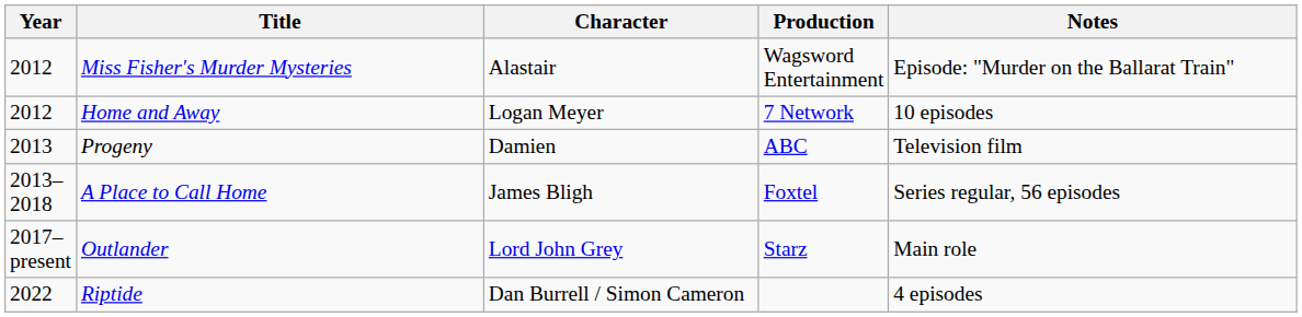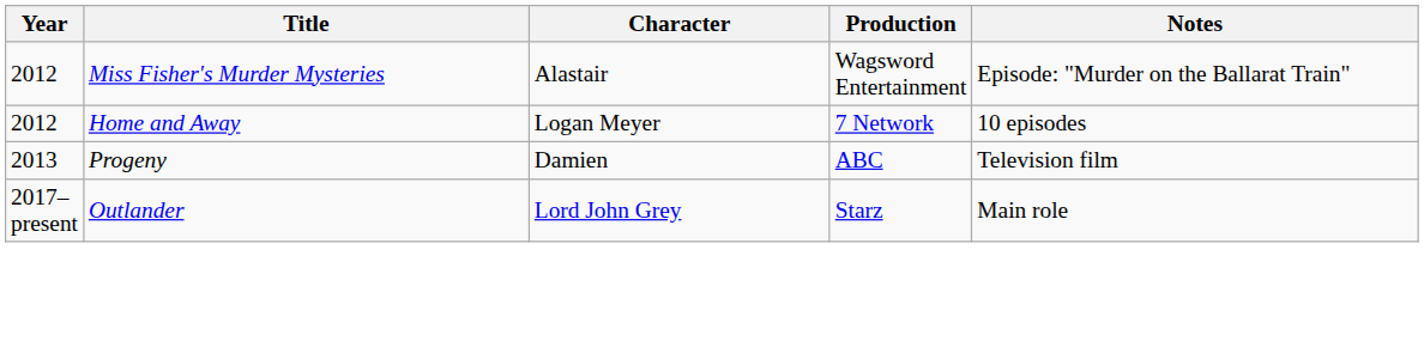- row: 2013–2018 | A Place to Call Home | James Bligh | Foxtel | Series regular, 56 episodes
- row: 2022 | Riptide | Dan Burrell / Simon Cameron | 4 episodes
